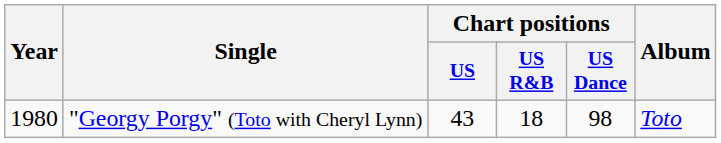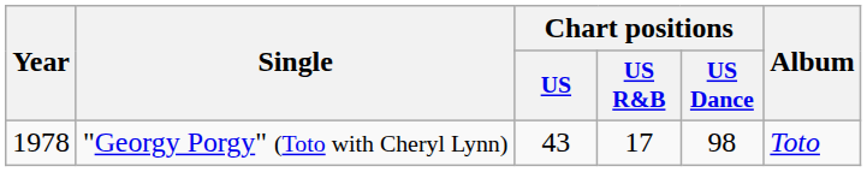"Georgy Porgy" (Toto with Cheryl Lynn) | Year: 1980 -> 1978
"Georgy Porgy" (Toto with Cheryl Lynn) | Chart positions / US R&B: 18 -> 17
